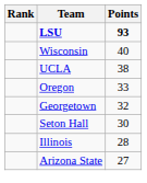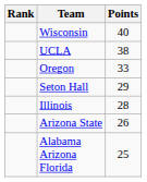- row: LSU | 93
- row: Georgetown | 32
Seton Hall | Points: 30 -> 29
Arizona State | Points: 27 -> 26
+ row: Alabama Arizona Florida | 25
